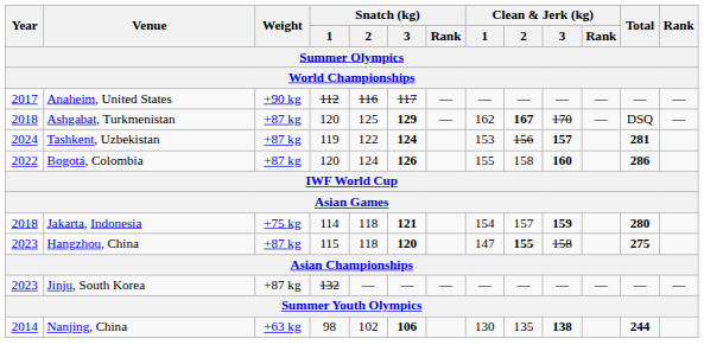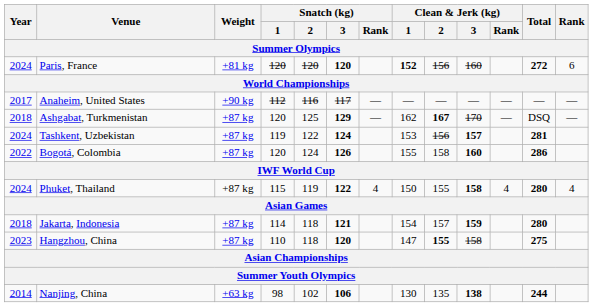+ row: 2024 | Paris, France | +81 kg | 120 | 120 | 120 | 152 | 156 | 160 | 272 | 6
+ row: 2024 | Phuket, Thailand | +87 kg | 115 | 119 | 122 | 4 | 150 | 155 | 158 | 4 | 280 | 4
Jakarta, Indonesia | Weight: +75 kg -> +87 kg
Hangzhou, China | Snatch (kg) / 1: 115 -> 110
- row: 2023 | Jinju, South Korea | +87 kg | 132 | — | — | — | — | — | — | — | — | —
